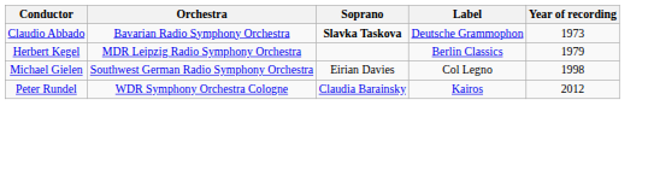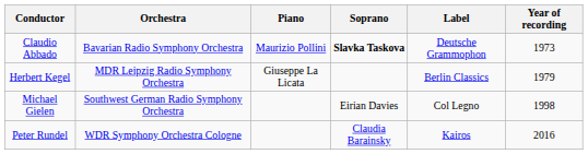+ column: Piano | Maurizio Pollini | Giuseppe La Licata
Peter Rundel | Year of recording: 2012 -> 2016
